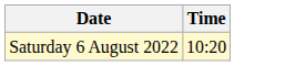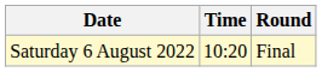+ column: Round | Final
